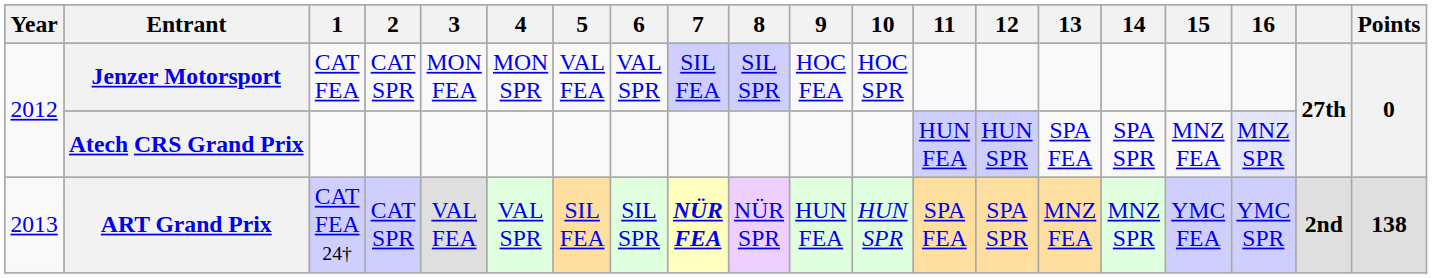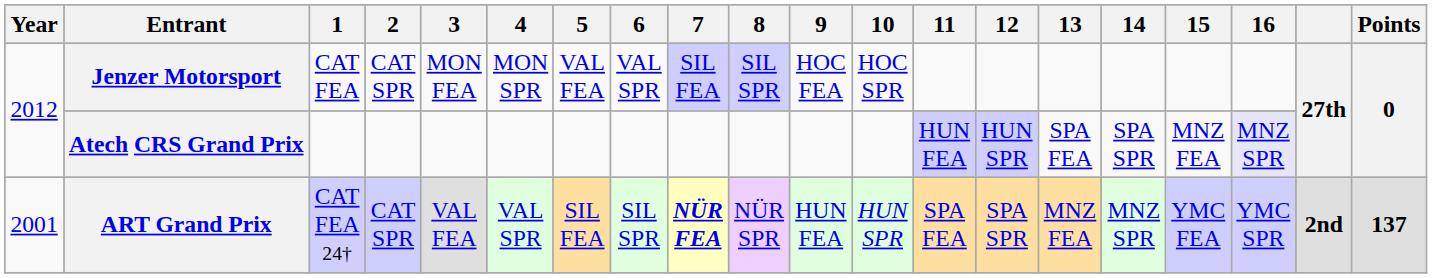ART Grand Prix | Year: 2013 -> 2001
ART Grand Prix | Points: 138 -> 137
